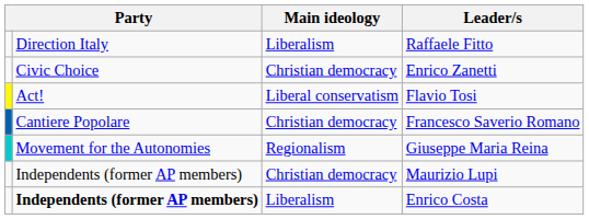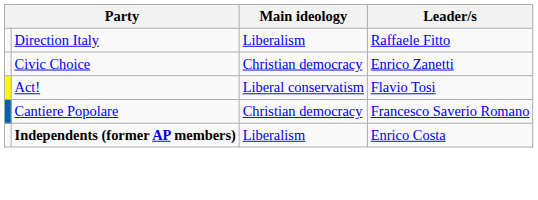- row: Movement for the Autonomies | Regionalism | Giuseppe Maria Reina
- row: Independents (former AP members) | Christian democracy | Maurizio Lupi
